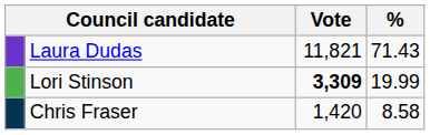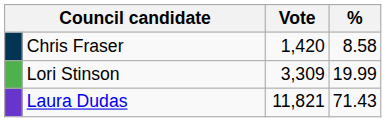rows swapped: Laura Dudas <-> Chris Fraser
Lori Stinson | Vote: bold -> normal
